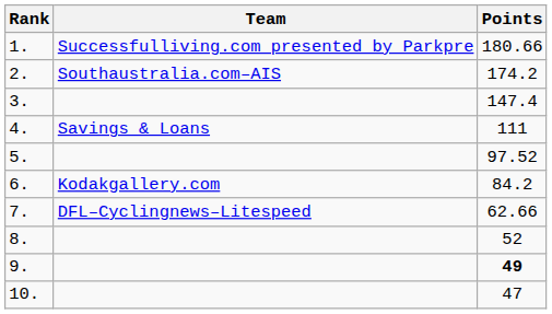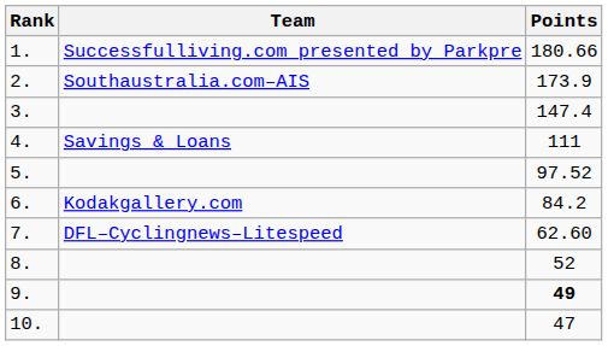2. | Points: 174.2 -> 173.9
7. | Points: 62.66 -> 62.60
